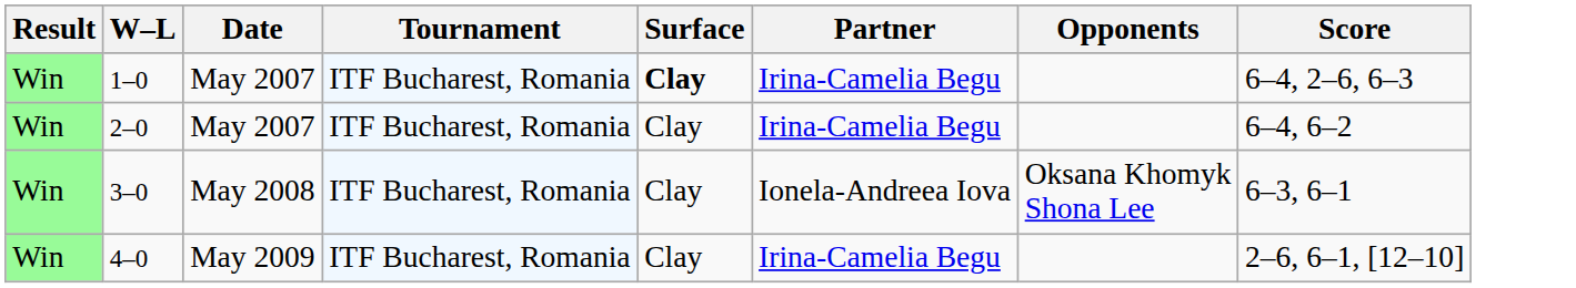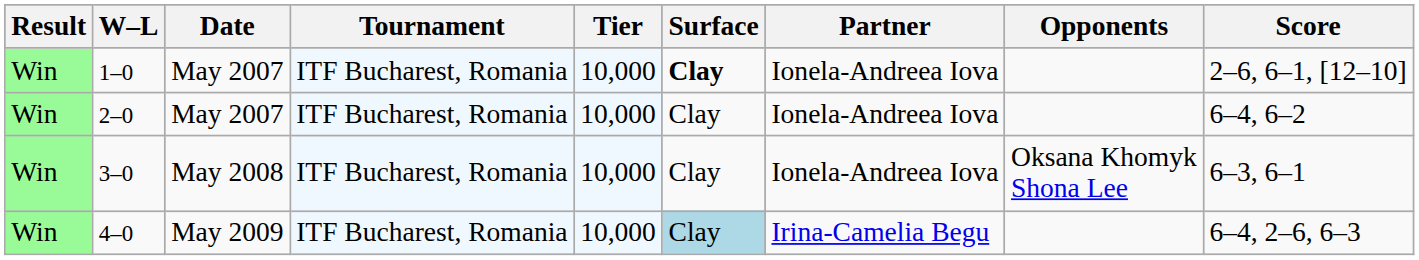+ column: Tier | 10,000 | 10,000 | 10,000 | 10,000
1–0 | Partner: Irina-Camelia Begu -> Ionela-Andreea Iova
1–0 | Score: 6–4, 2–6, 6–3 -> 2–6, 6–1, [12–10]
2–0 | Partner: Irina-Camelia Begu -> Ionela-Andreea Iova
4–0 | Surface: no background -> lightblue background
4–0 | Score: 2–6, 6–1, [12–10] -> 6–4, 2–6, 6–3
